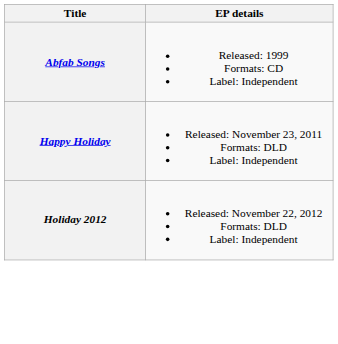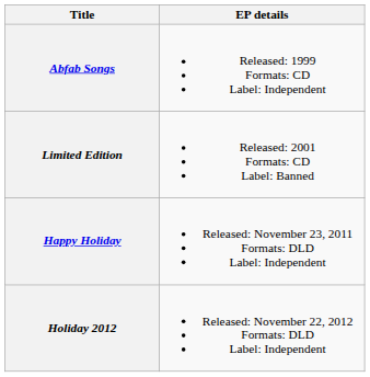+ row: Limited Edition | Released: 2001 Formats: CD Label: Banned
